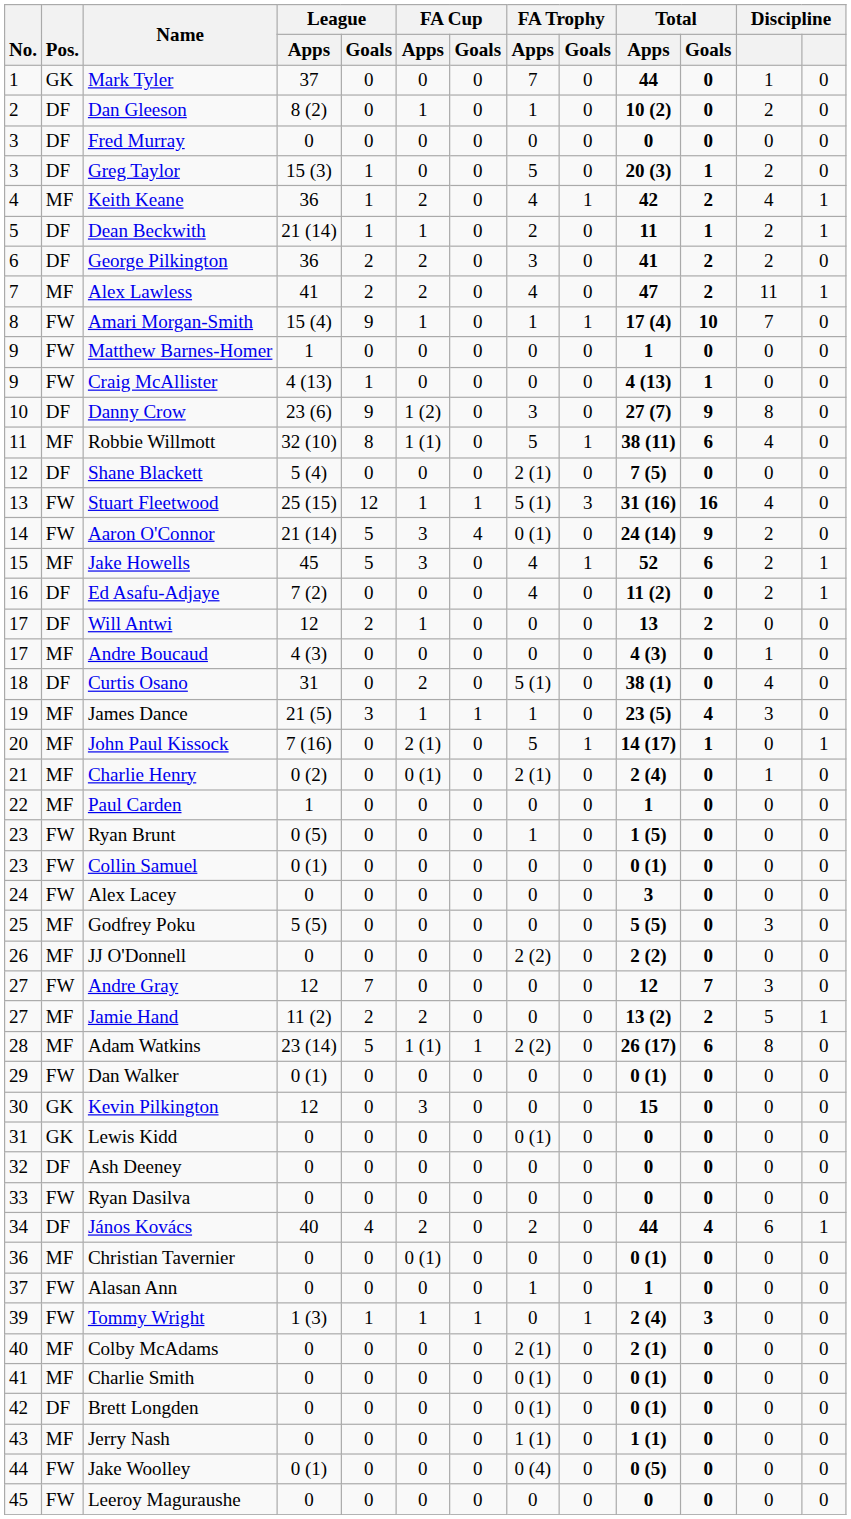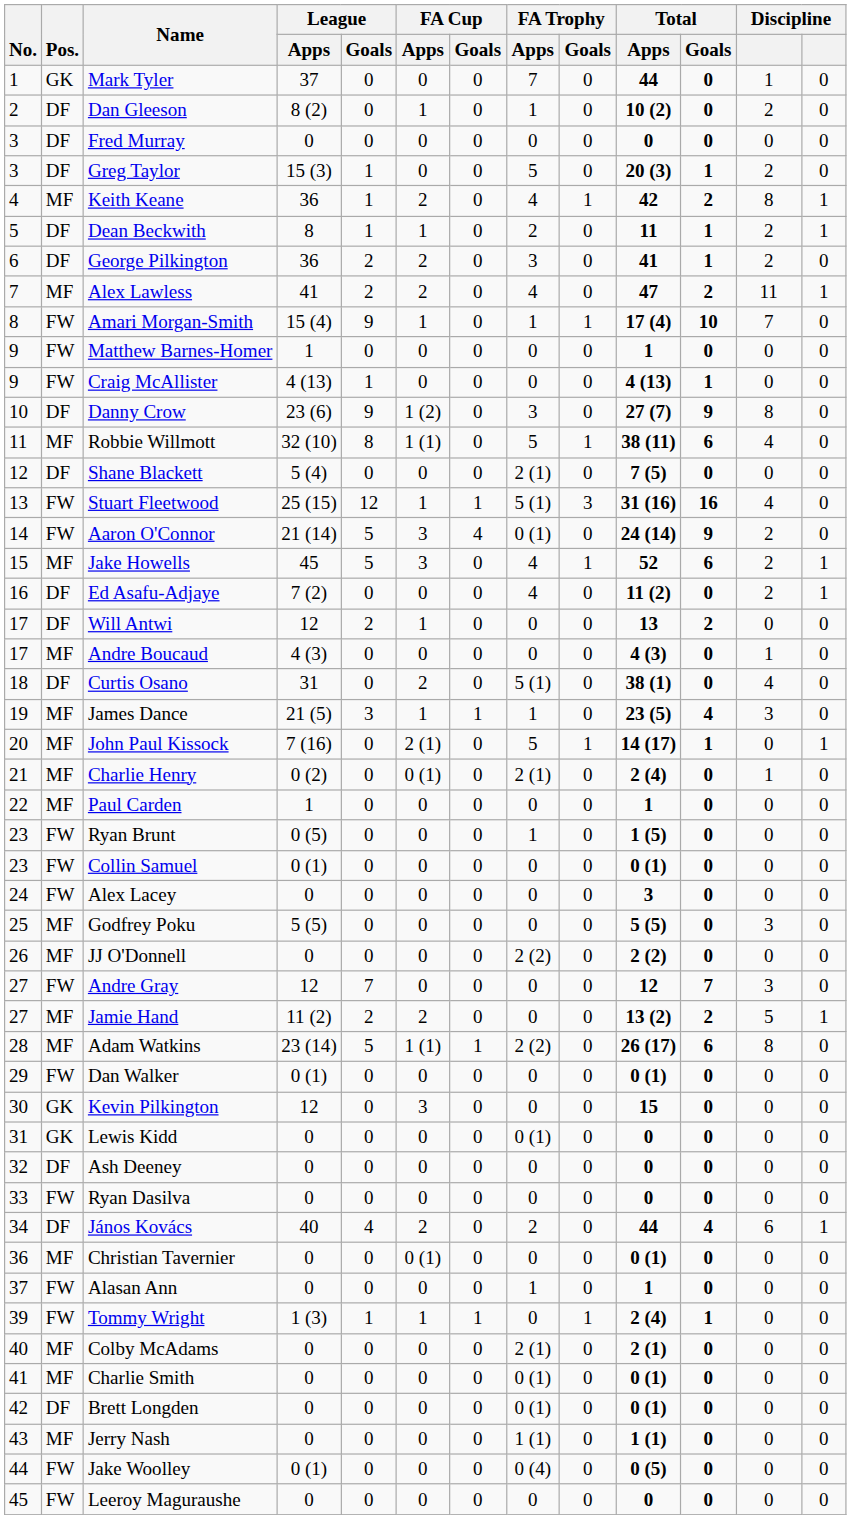Keith Keane | column 12: 4 -> 8
Dean Beckwith | League / Apps: 21 (14) -> 8
George Pilkington | Total / Goals: 2 -> 1
Tommy Wright | Total / Goals: 3 -> 1
